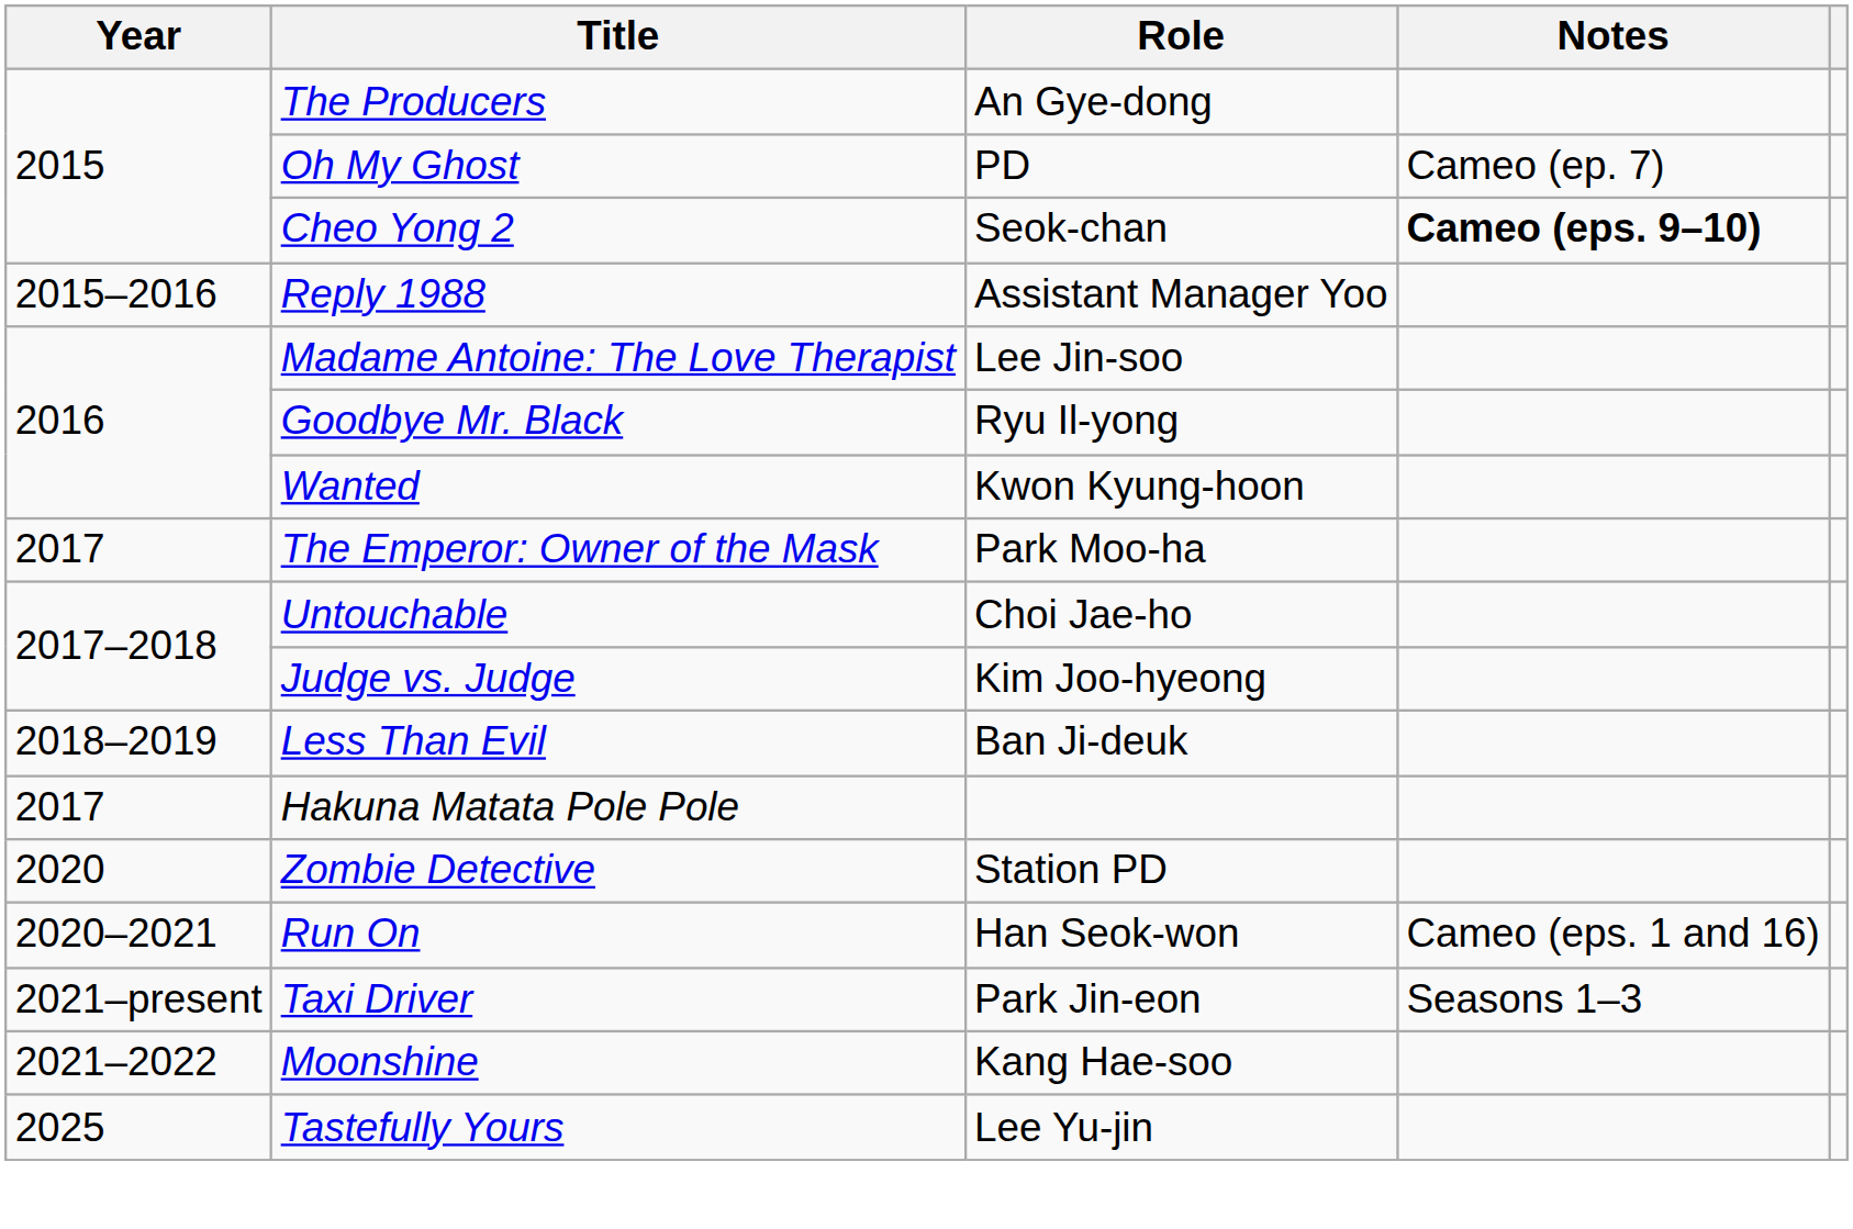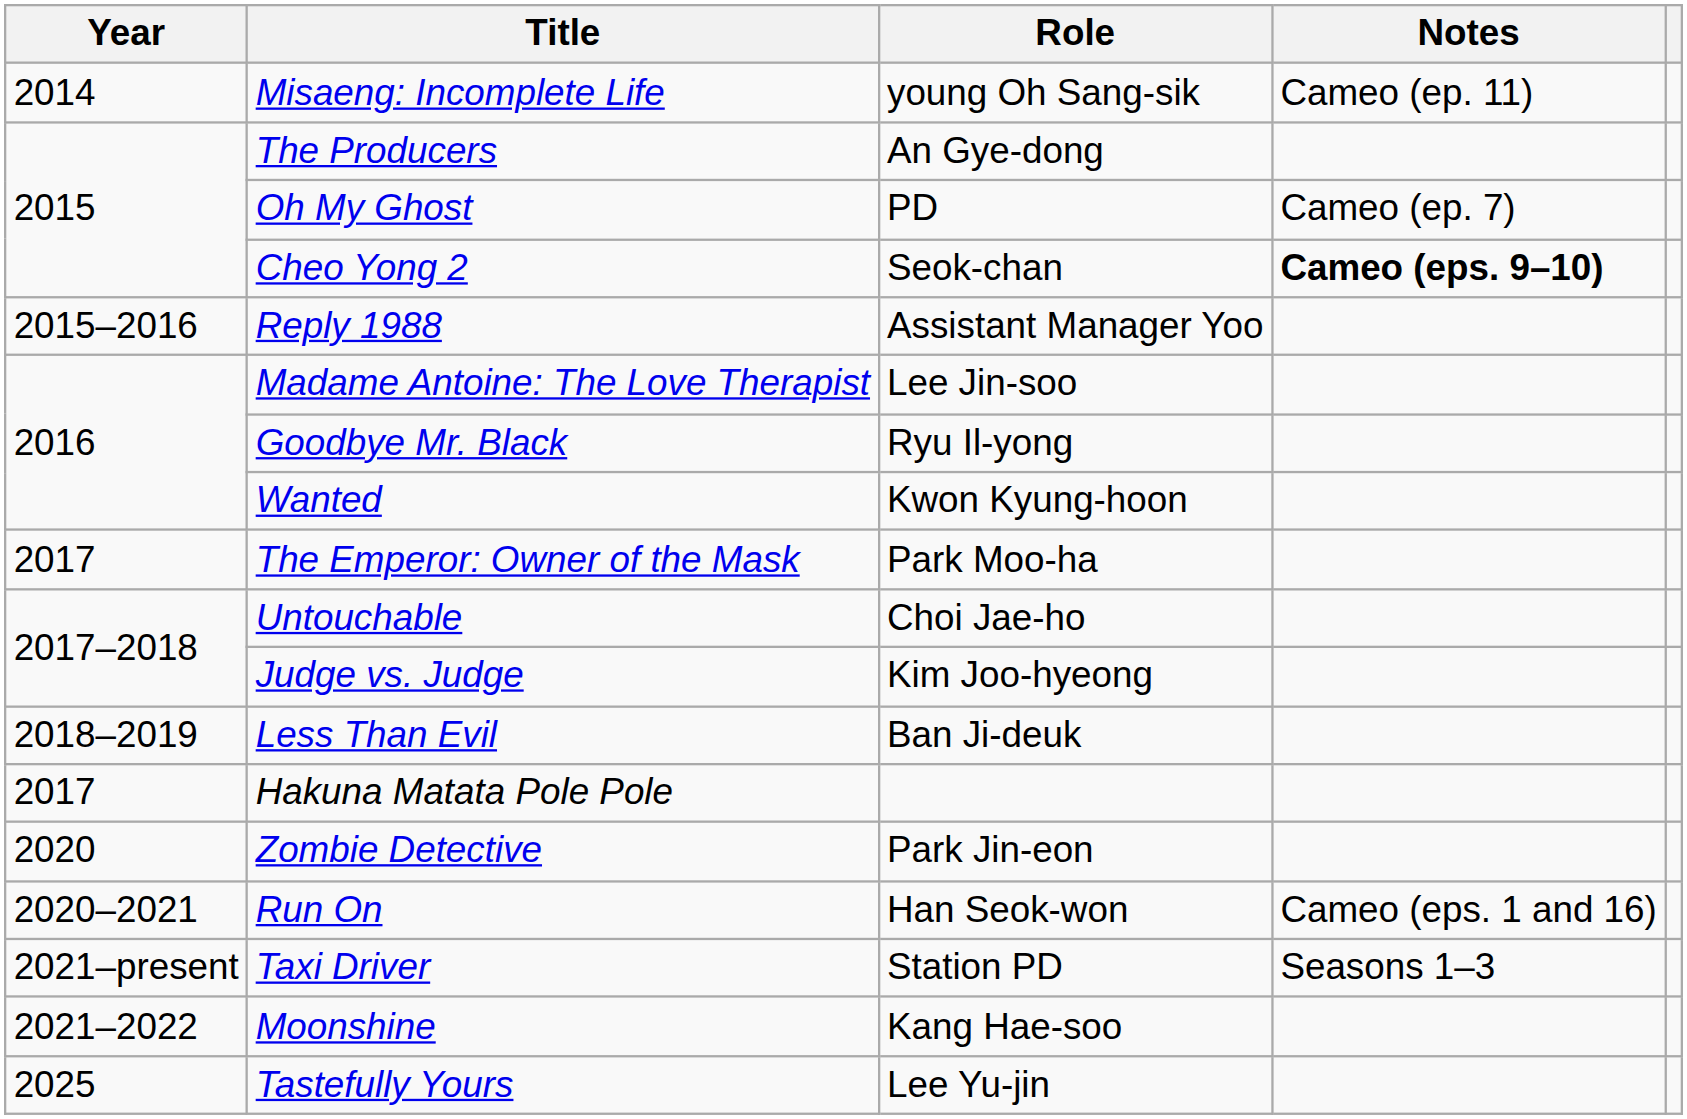+ row: 2014 | Misaeng: Incomplete Life | young Oh Sang-sik | Cameo (ep. 11)
Zombie Detective | Role: Station PD -> Park Jin-eon
Taxi Driver | Role: Park Jin-eon -> Station PD
